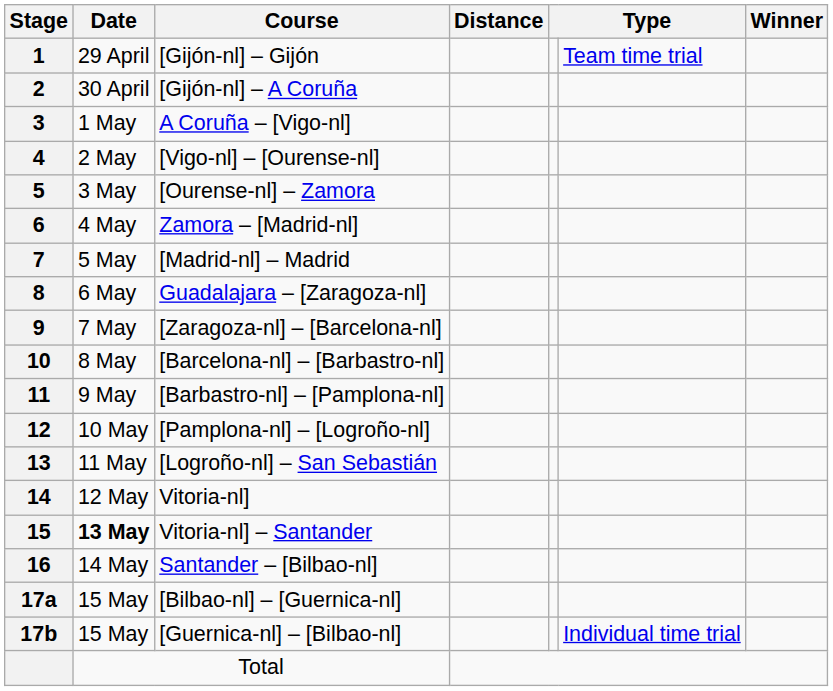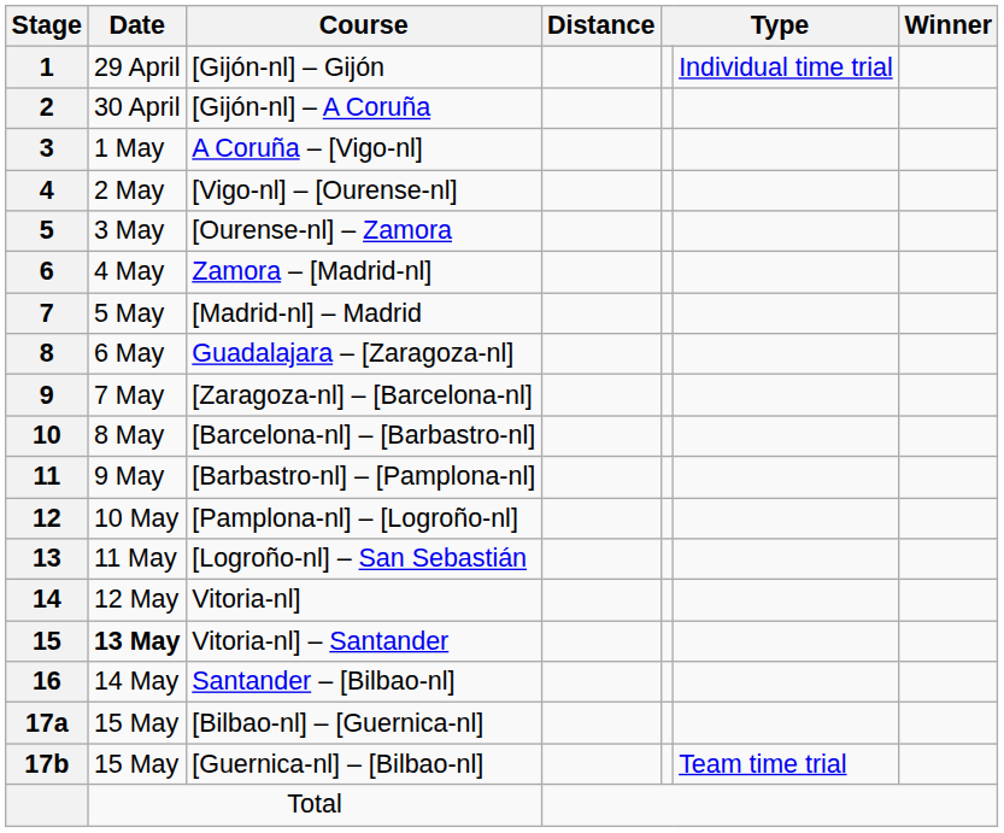[Gijón-nl] – Gijón | column 6: Team time trial -> Individual time trial
[Guernica-nl] – [Bilbao-nl] | column 6: Individual time trial -> Team time trial
